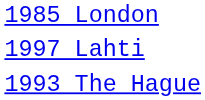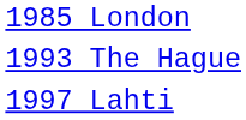rows swapped: 1993 The Hague <-> 1997 Lahti
